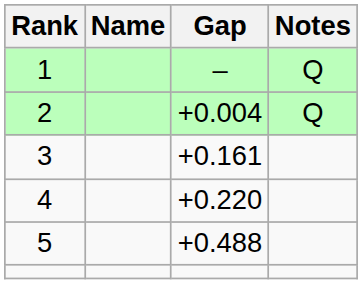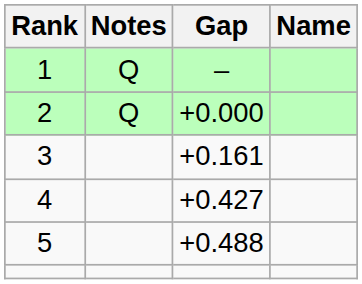columns swapped: Name <-> Notes
2 | Gap: +0.004 -> +0.000
4 | Gap: +0.220 -> +0.427
